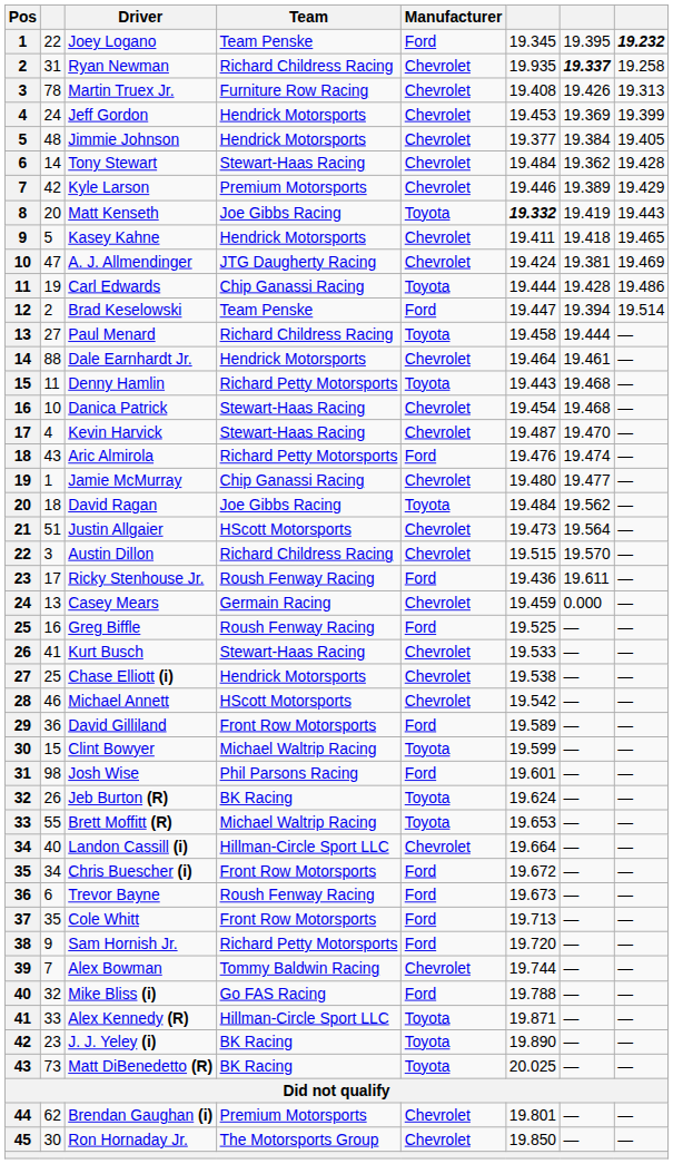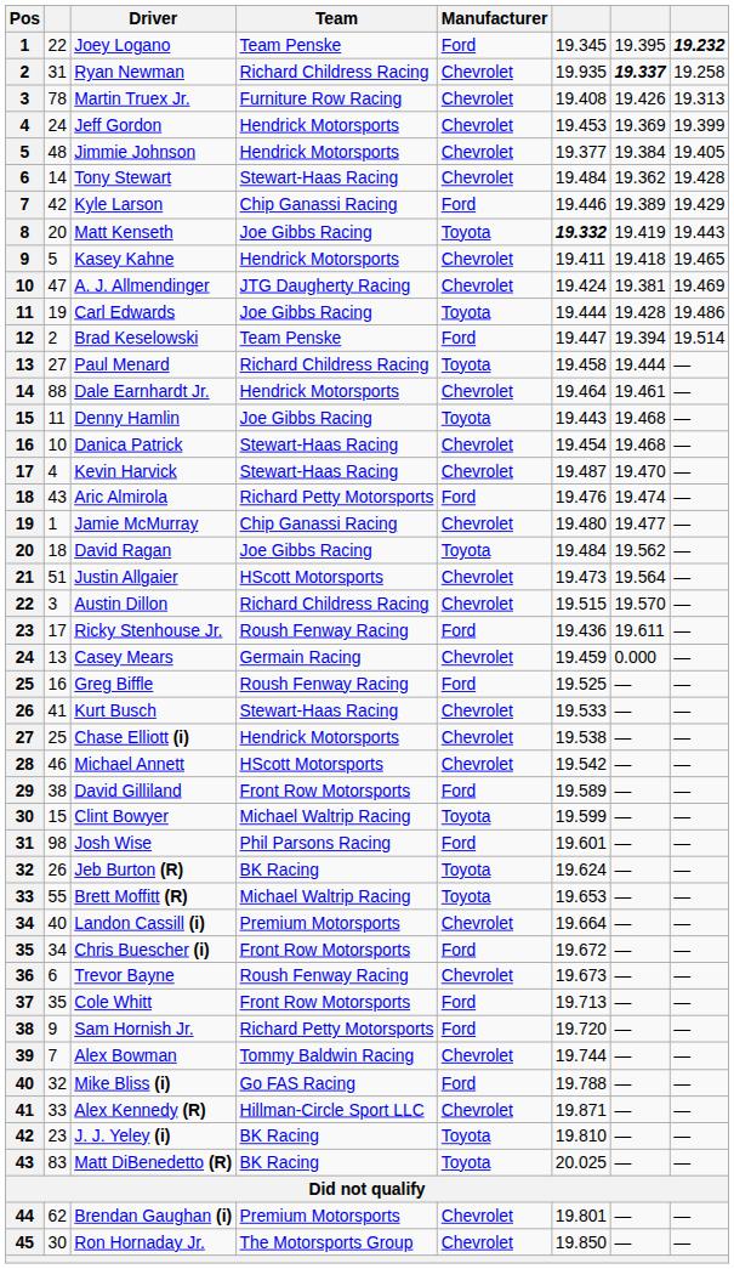Kyle Larson | Team: Premium Motorsports -> Chip Ganassi Racing
Kyle Larson | Manufacturer: Chevrolet -> Ford
Carl Edwards | Team: Chip Ganassi Racing -> Joe Gibbs Racing
Denny Hamlin | Team: Richard Petty Motorsports -> Joe Gibbs Racing
David Gilliland | column 2: 36 -> 38
Landon Cassill (i) | Team: Hillman-Circle Sport LLC -> Premium Motorsports
Trevor Bayne | Manufacturer: Ford -> Chevrolet
Alex Kennedy (R) | Manufacturer: Toyota -> Chevrolet
J. J. Yeley (i) | column 6: 19.890 -> 19.810
Matt DiBenedetto (R) | column 2: 73 -> 83
